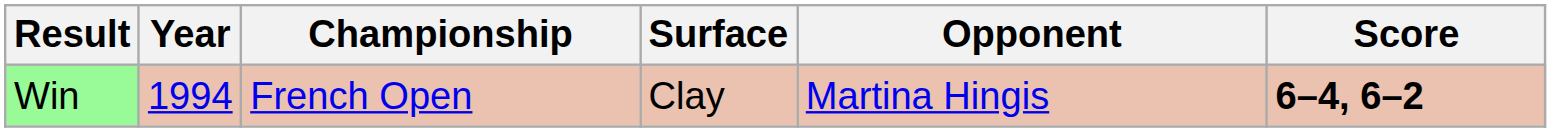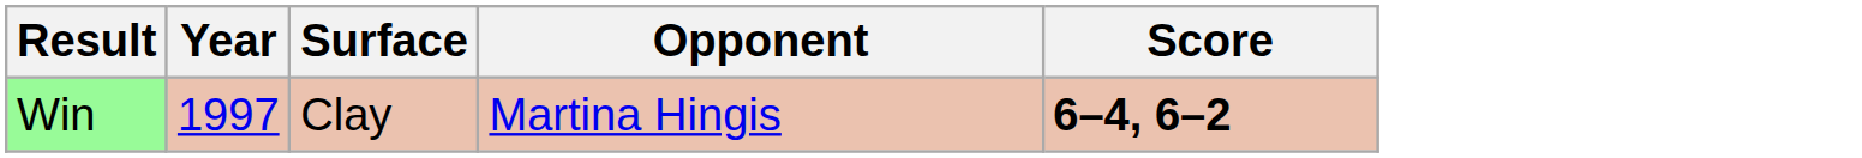- column: Championship | French Open
Win | Year: 1994 -> 1997
